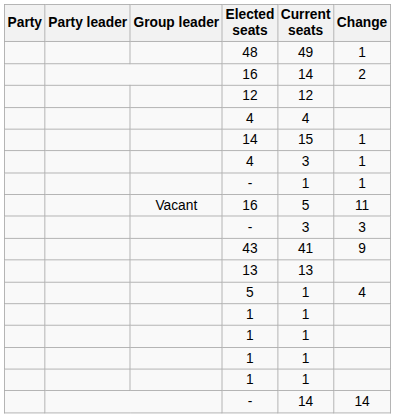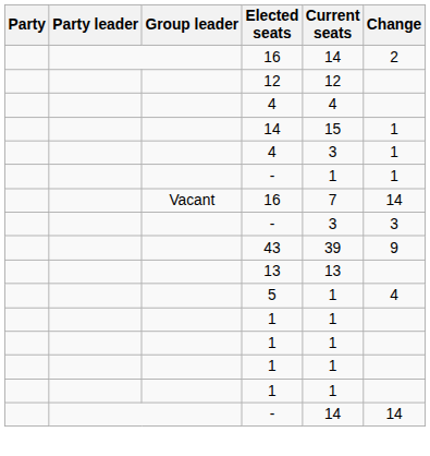- row: 48 | 49 | 1
Vacant / 16 | Current seats: 5 -> 7
Vacant / 16 | Change: 11 -> 14
43 | Current seats: 41 -> 39
